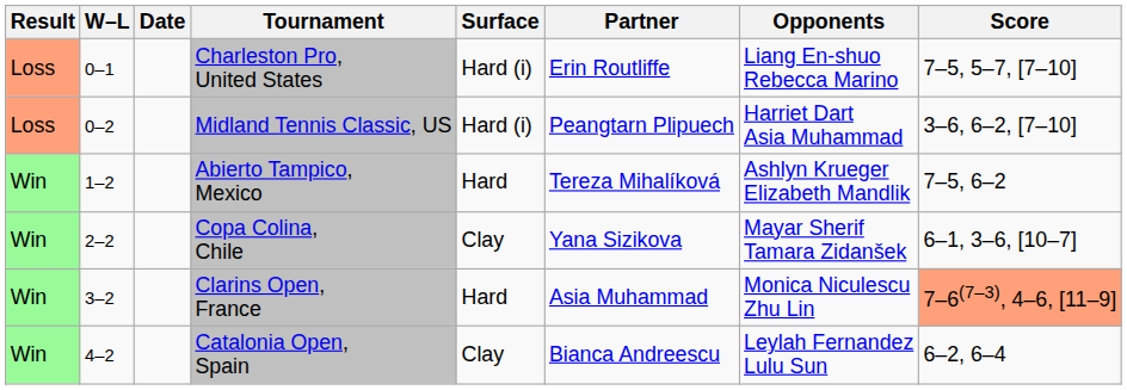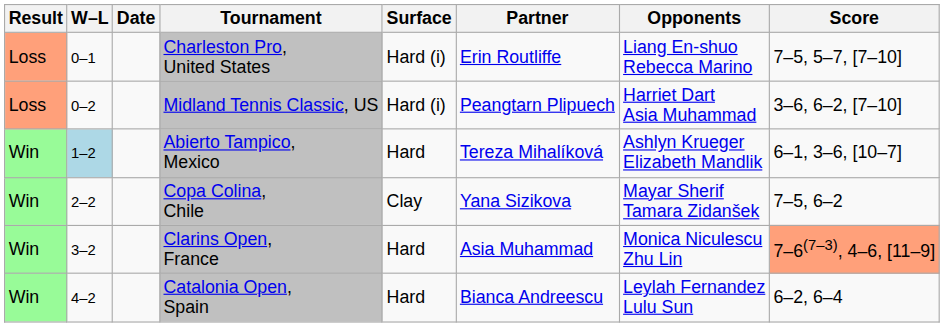Abierto Tampico, Mexico | W–L: no background -> lightblue background
Abierto Tampico, Mexico | Score: 7–5, 6–2 -> 6–1, 3–6, [10–7]
Copa Colina, Chile | Score: 6–1, 3–6, [10–7] -> 7–5, 6–2
Catalonia Open, Spain | Surface: Clay -> Hard
